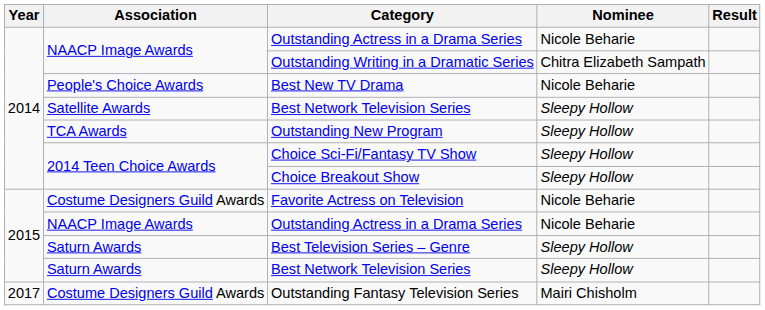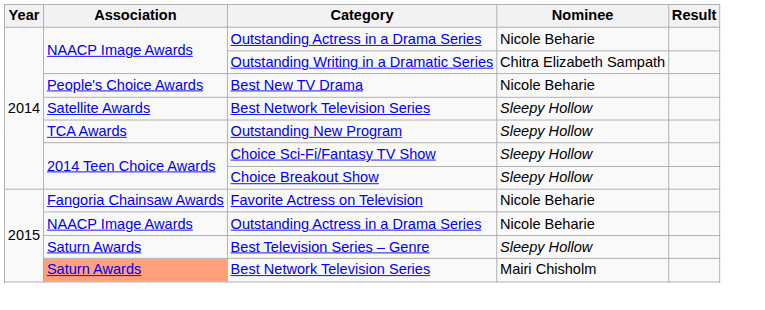Favorite Actress on Television | Association: Costume Designers Guild Awards -> Fangoria Chainsaw Awards
2015 / Best Network Television Series | Association: no background -> lightsalmon background
2015 / Best Network Television Series | Nominee: Sleepy Hollow -> Mairi Chisholm
- row: 2017 | Costume Designers Guild Awards | Outstanding Fantasy Television Series | Mairi Chisholm
